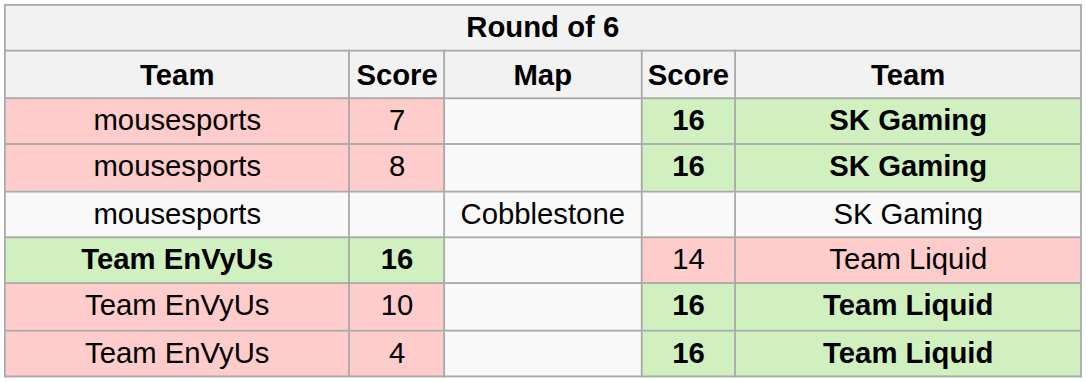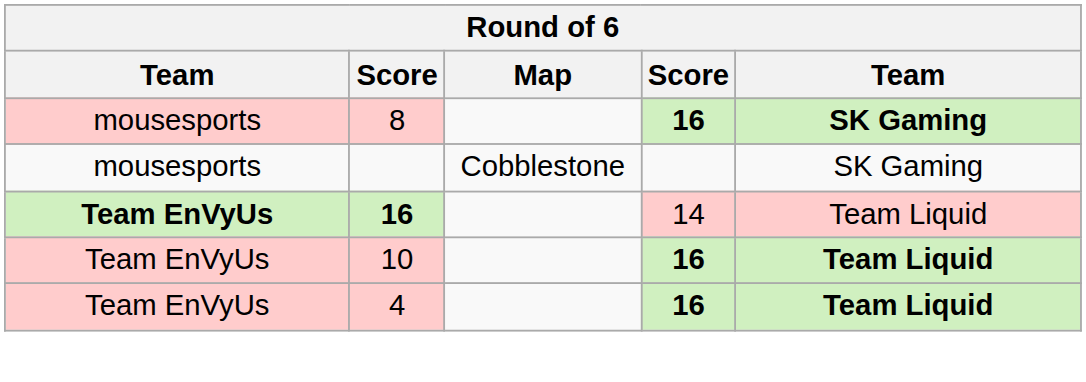- row: mousesports | 7 | 16 | SK Gaming
